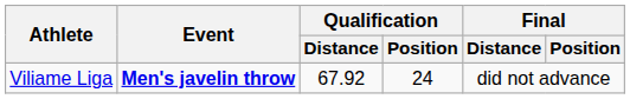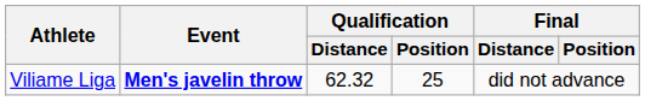Viliame Liga | Qualification / Distance: 67.92 -> 62.32
Viliame Liga | Qualification / Position: 24 -> 25
